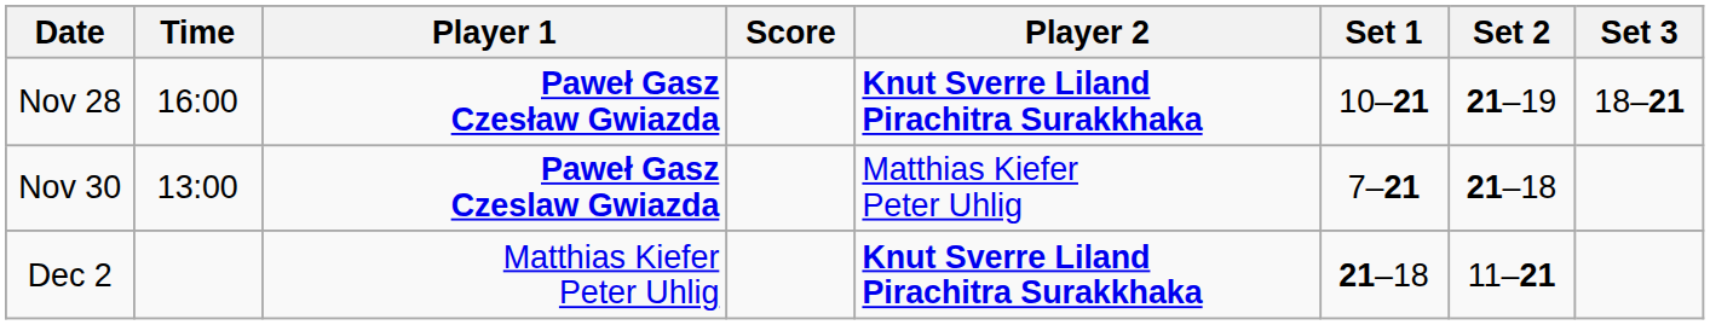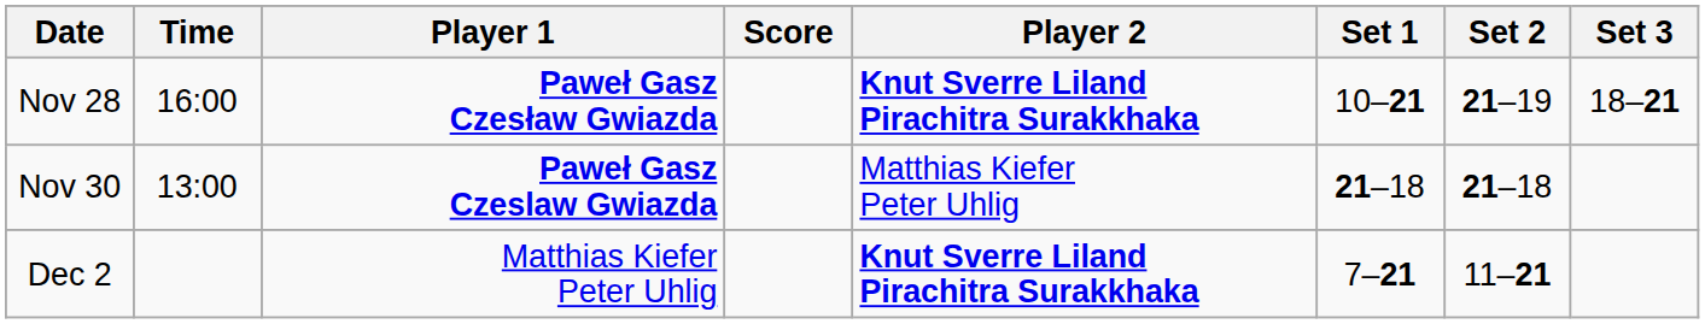Nov 30 | Set 1: 7–21 -> 21–18
Dec 2 | Set 1: 21–18 -> 7–21
